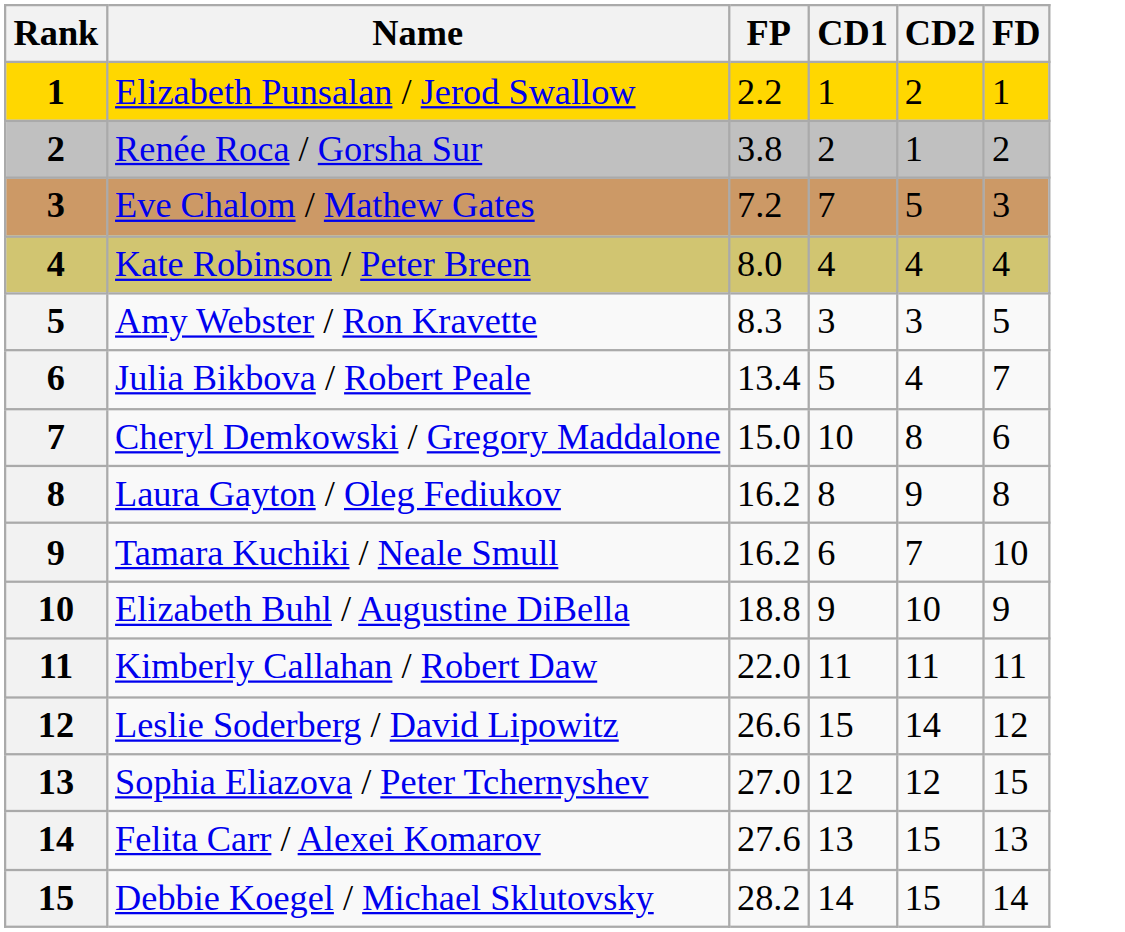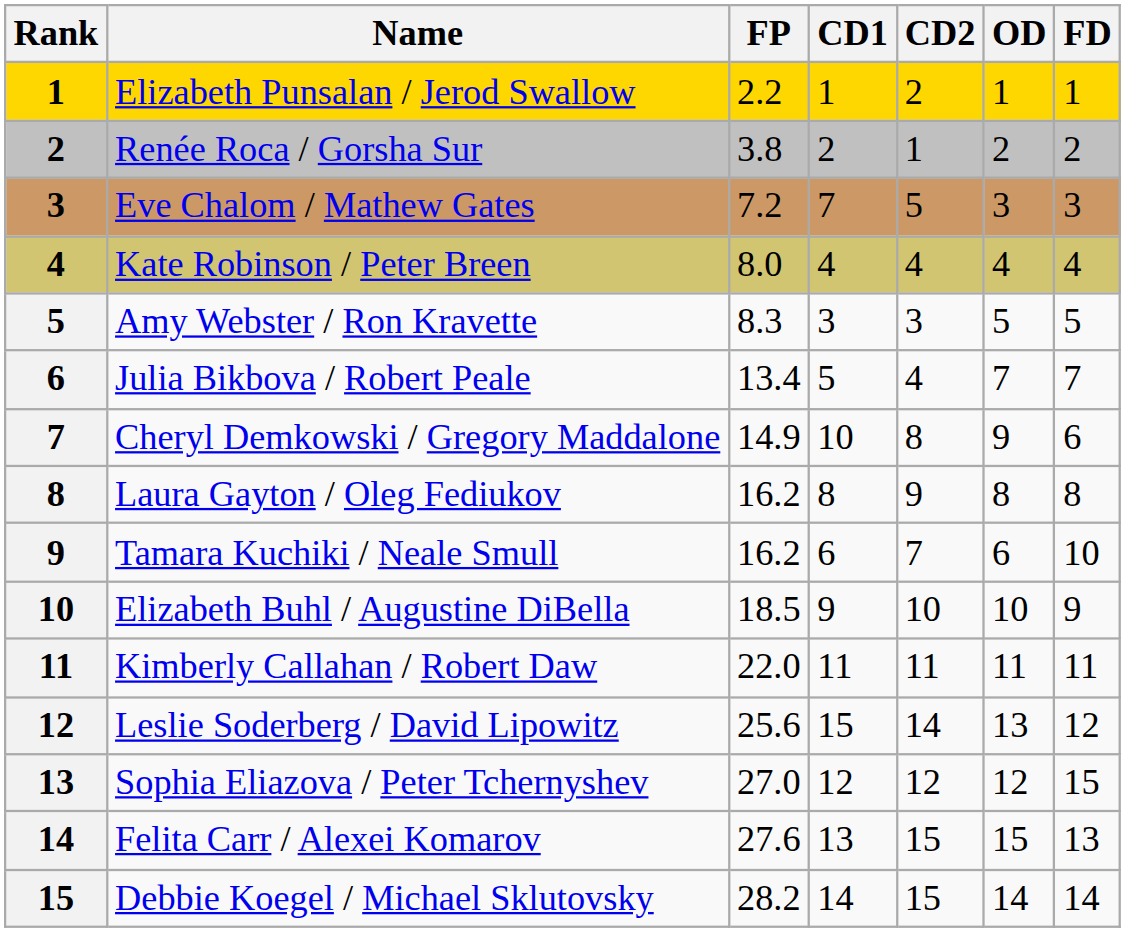+ column: OD | 1 | 2 | 3 | 4 | 5 | 7 | 9 | 8 | 6 | 10 | 11 | 13 | 12 | 15 | 14
Cheryl Demkowski / Gregory Maddalone | FP: 15.0 -> 14.9
Elizabeth Buhl / Augustine DiBella | FP: 18.8 -> 18.5
Leslie Soderberg / David Lipowitz | FP: 26.6 -> 25.6
